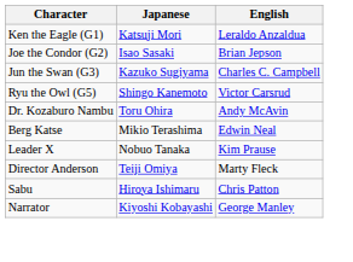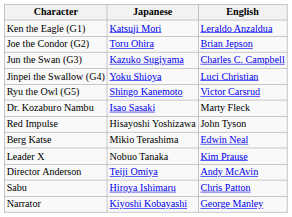Joe the Condor (G2) | Japanese: Isao Sasaki -> Toru Ohira
+ row: Jinpei the Swallow (G4) | Yoku Shioya | Luci Christian
Dr. Kozaburo Nambu | Japanese: Toru Ohira -> Isao Sasaki
Dr. Kozaburo Nambu | English: Andy McAvin -> Marty Fleck
+ row: Red Impulse | Hisayoshi Yoshizawa | John Tyson
Director Anderson | English: Marty Fleck -> Andy McAvin
